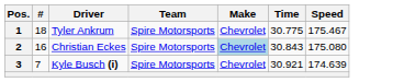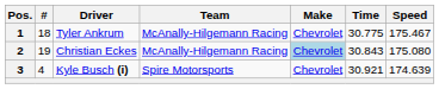1 | Team: Spire Motorsports -> McAnally-Hilgemann Racing
2 | #: 16 -> 19
2 | Team: Spire Motorsports -> McAnally-Hilgemann Racing
3 | #: 7 -> 4
